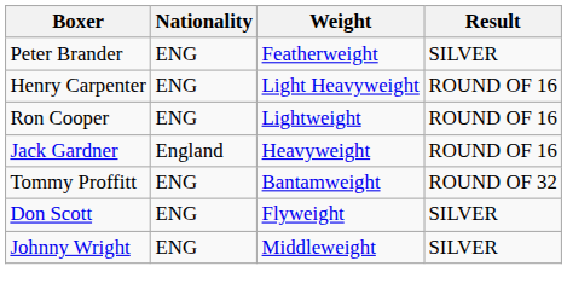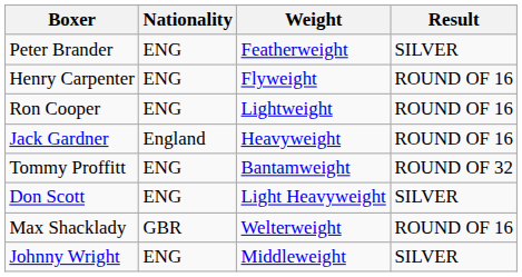Henry Carpenter | Weight: Light Heavyweight -> Flyweight
Don Scott | Weight: Flyweight -> Light Heavyweight
+ row: Max Shacklady | GBR | Welterweight | ROUND OF 16
